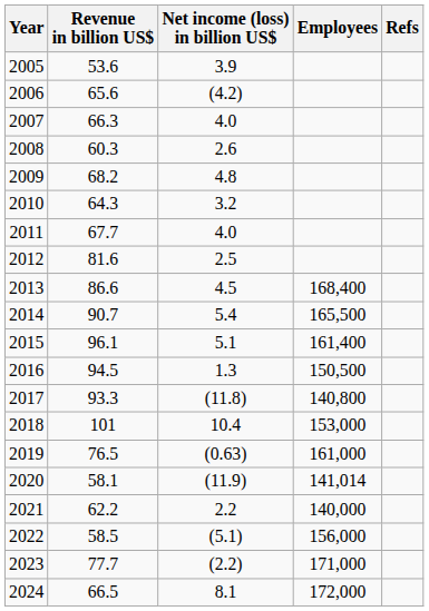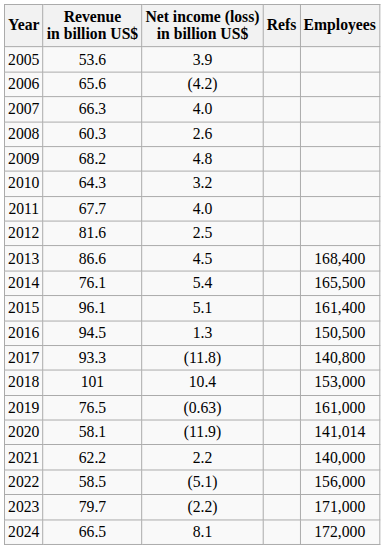columns swapped: Employees <-> Refs
2014 | Revenue in billion US$: 90.7 -> 76.1
2023 | Revenue in billion US$: 77.7 -> 79.7
